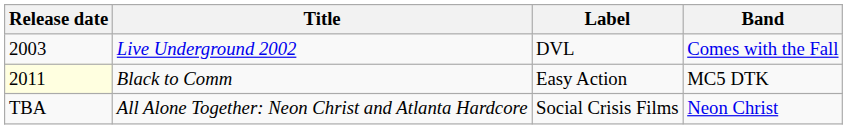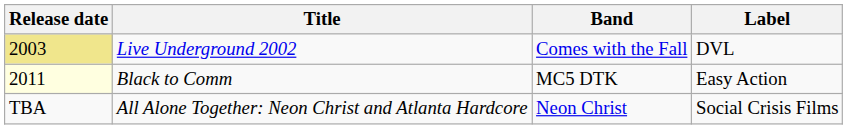columns swapped: Label <-> Band
Live Underground 2002 | Release date: no background -> khaki background
